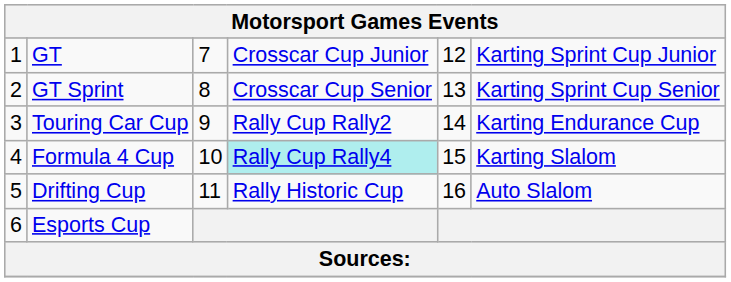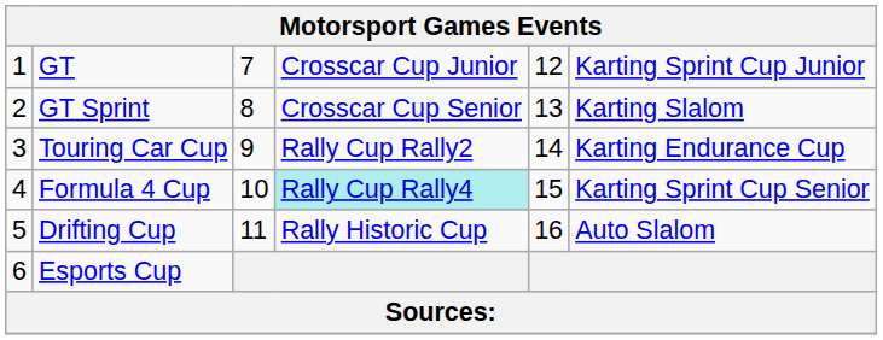GT Sprint | column 6: Karting Sprint Cup Senior -> Karting Slalom
Formula 4 Cup | column 6: Karting Slalom -> Karting Sprint Cup Senior
